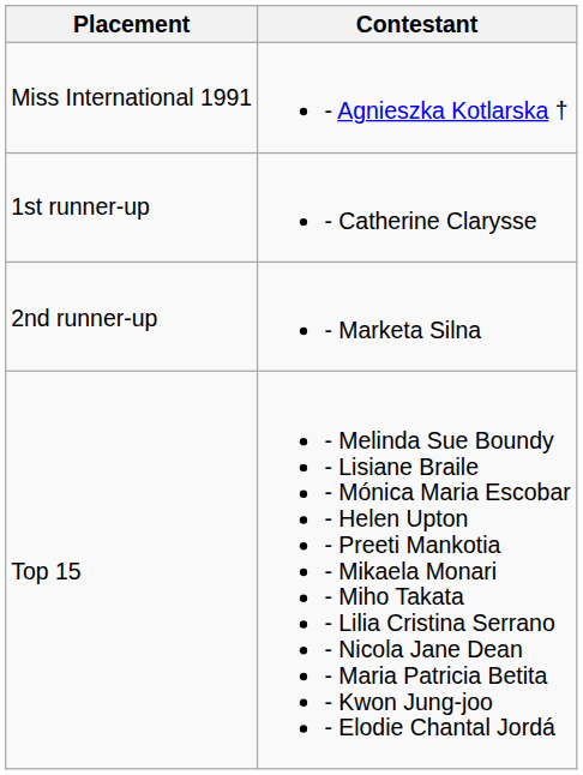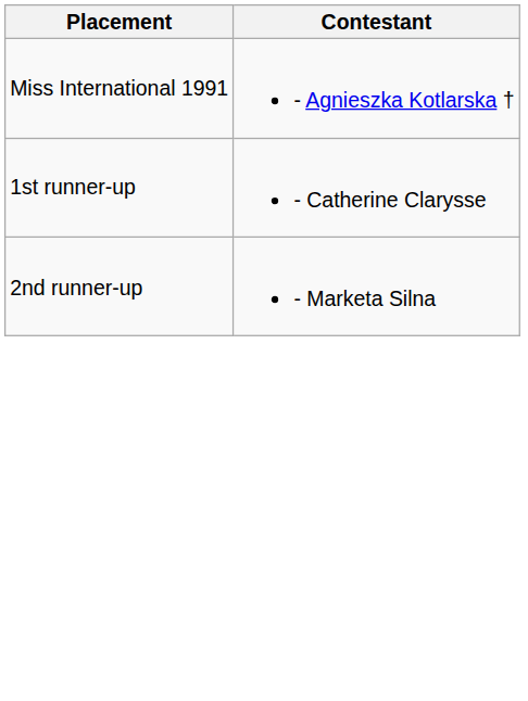- row: Top 15 | - Melinda Sue Boundy - Lisiane Braile - Mónica Maria Escobar - Helen Upton - Preeti Mankotia - Mikaela Monari - Miho Takata - Lilia Cristina Serrano - Nicola Jane Dean - Maria Patricia Betita - Kwon Jung-joo - Elodie Chantal Jordá
